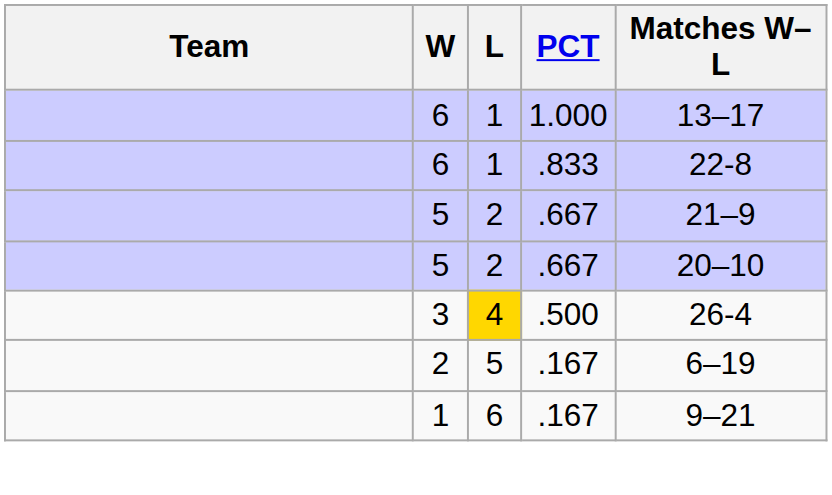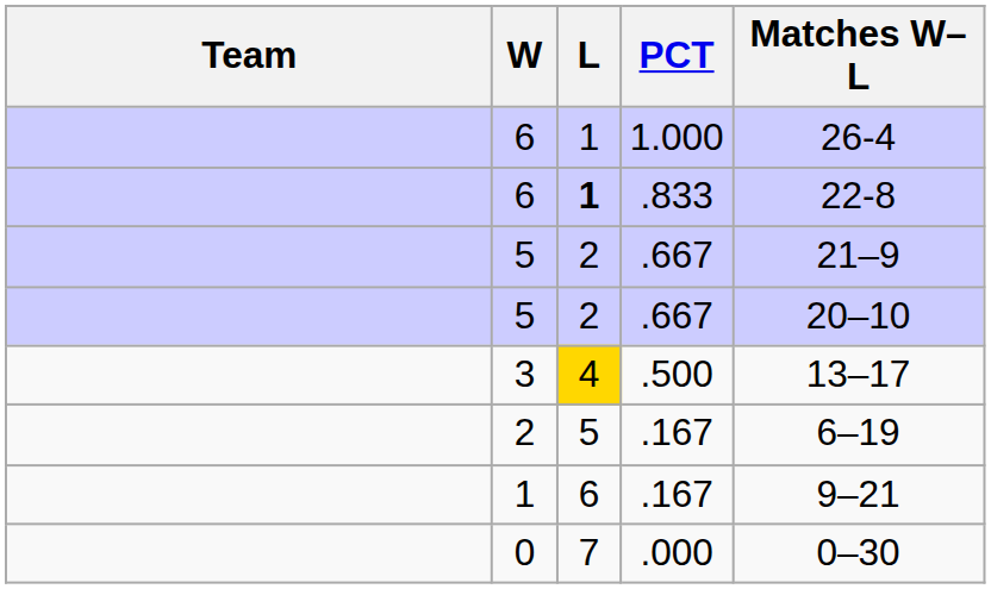6 / 1.000 | Matches W–L: 13–17 -> 26-4
6 / .833 | L: normal -> bold
3 | Matches W–L: 26-4 -> 13–17
+ row: 0 | 7 | .000 | 0–30
